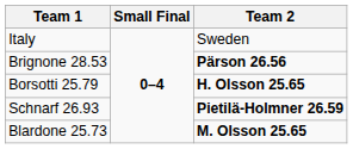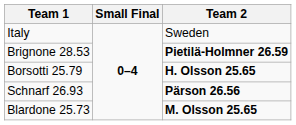Brignone 28.53 | Team 2: Pärson 26.56 -> Pietilä-Holmner 26.59
Schnarf 26.93 | Team 2: Pietilä-Holmner 26.59 -> Pärson 26.56
